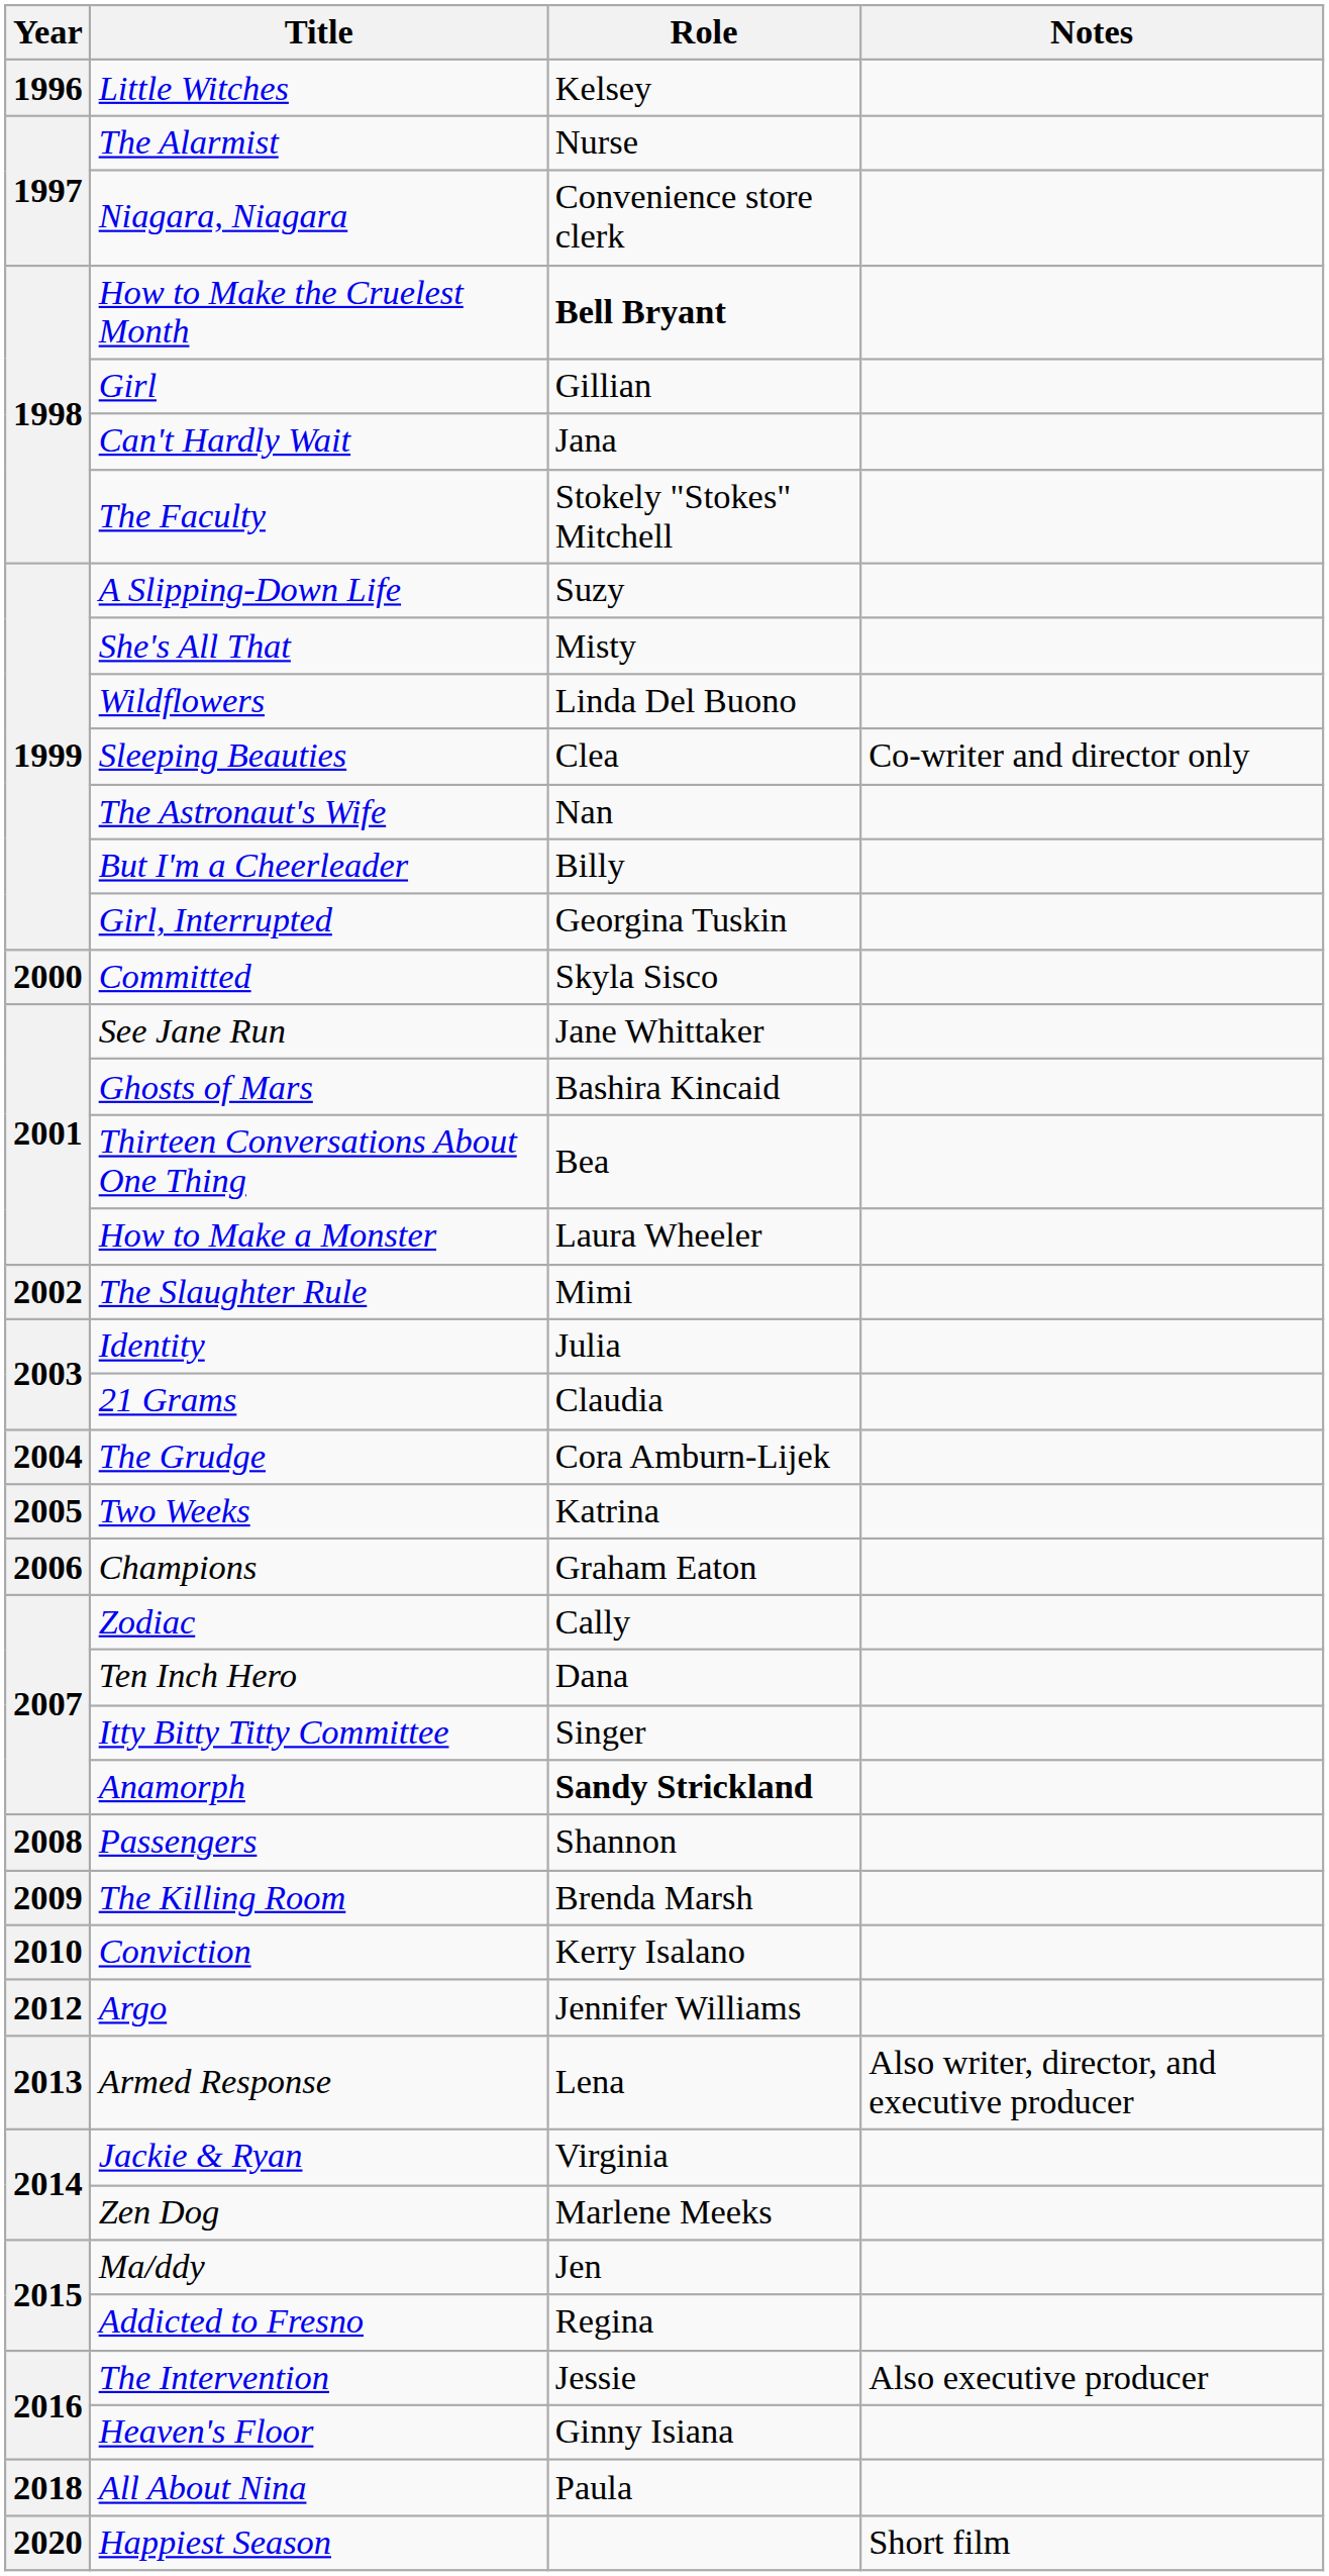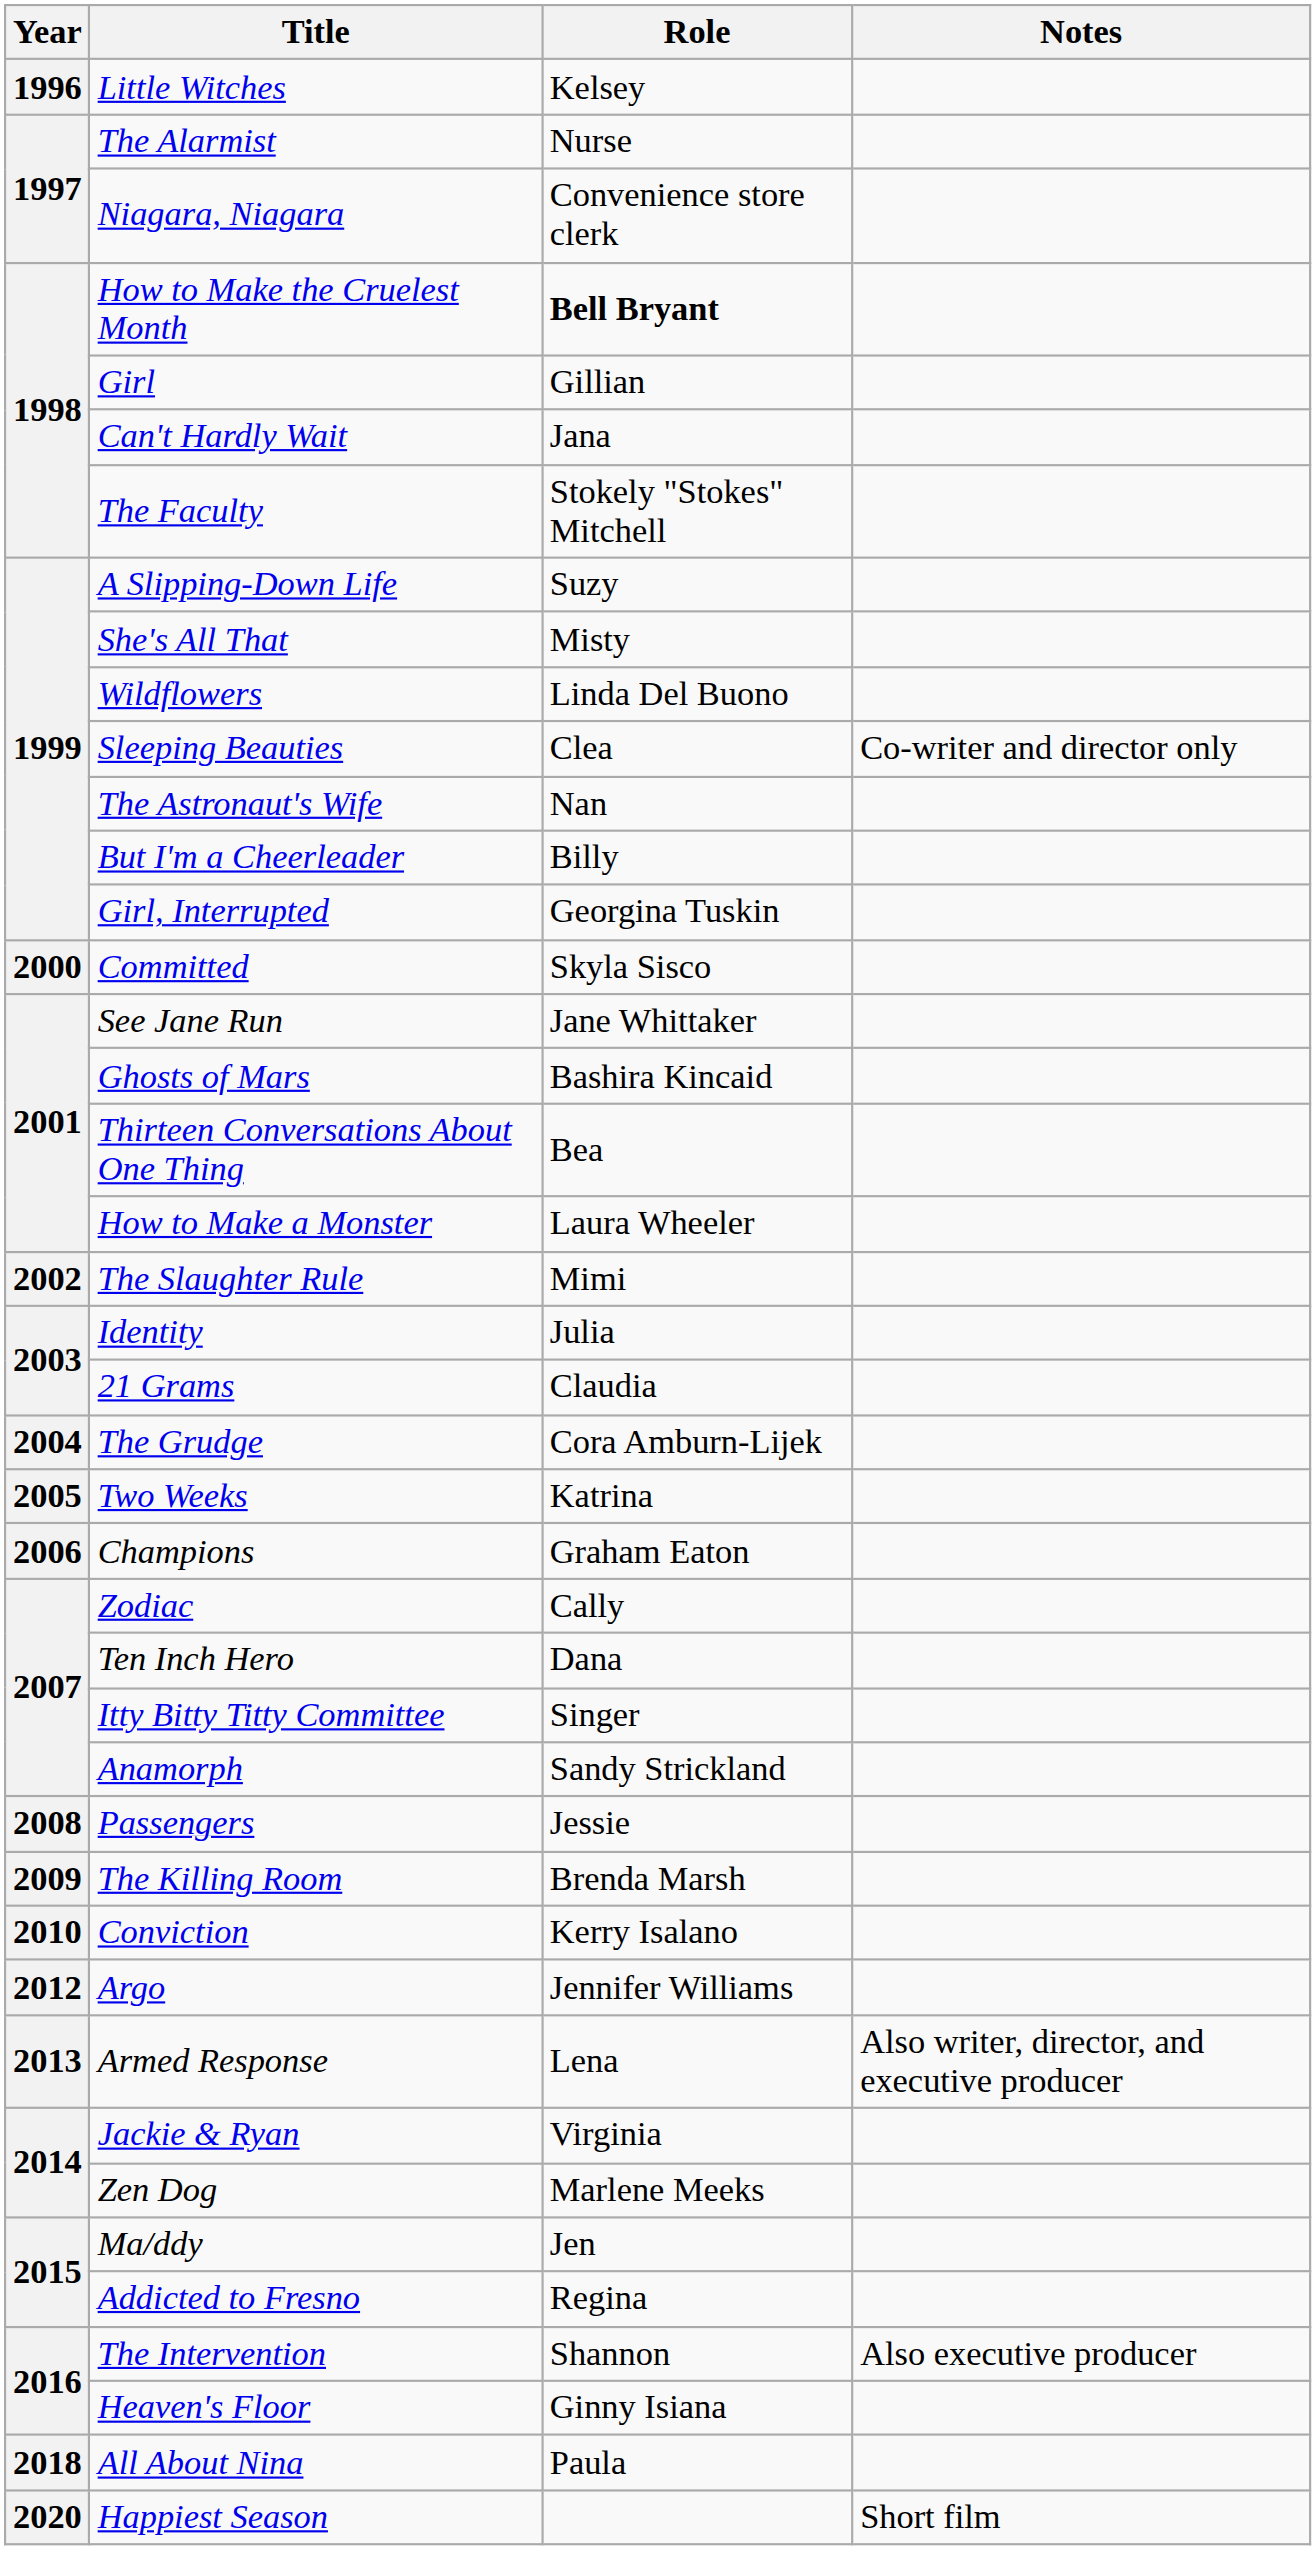Anamorph | Role: bold -> normal
Passengers | Role: Shannon -> Jessie
The Intervention | Role: Jessie -> Shannon
